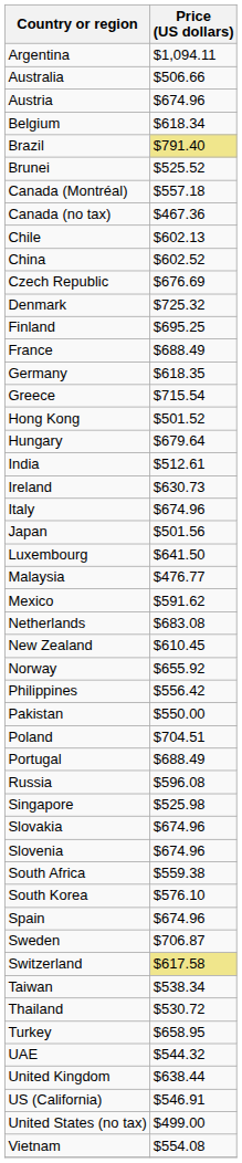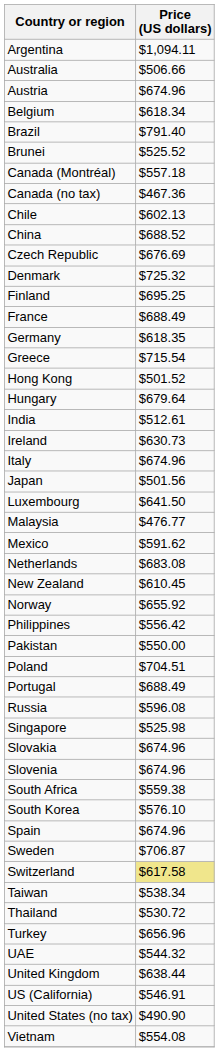Brazil | Price (US dollars): khaki background -> no background
China | Price (US dollars): $602.52 -> $688.52
Turkey | Price (US dollars): $658.95 -> $656.96
United States (no tax) | Price (US dollars): $499.00 -> $490.90
